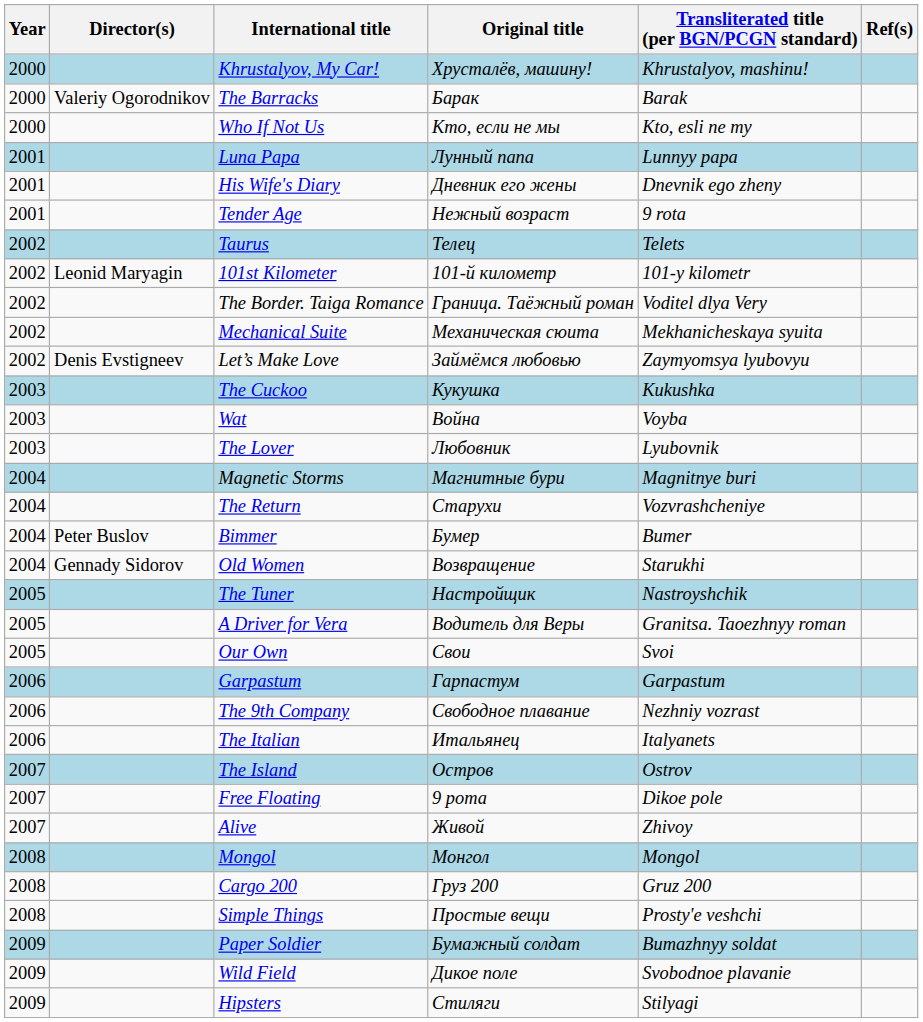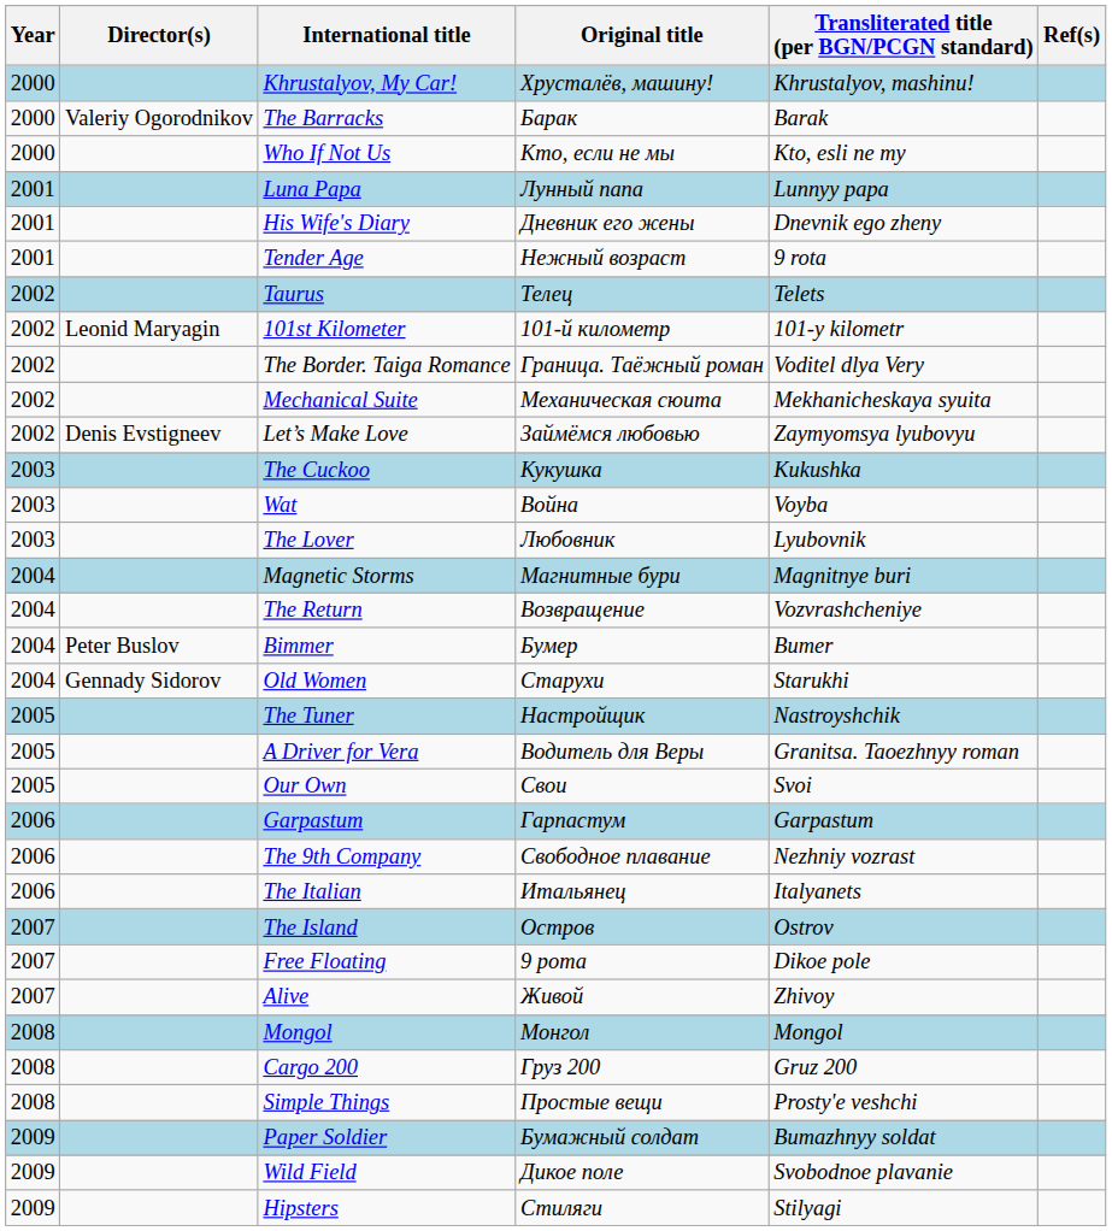The Return | Original title: Старухи -> Возвращение
Old Women | Original title: Возвращение -> Старухи
